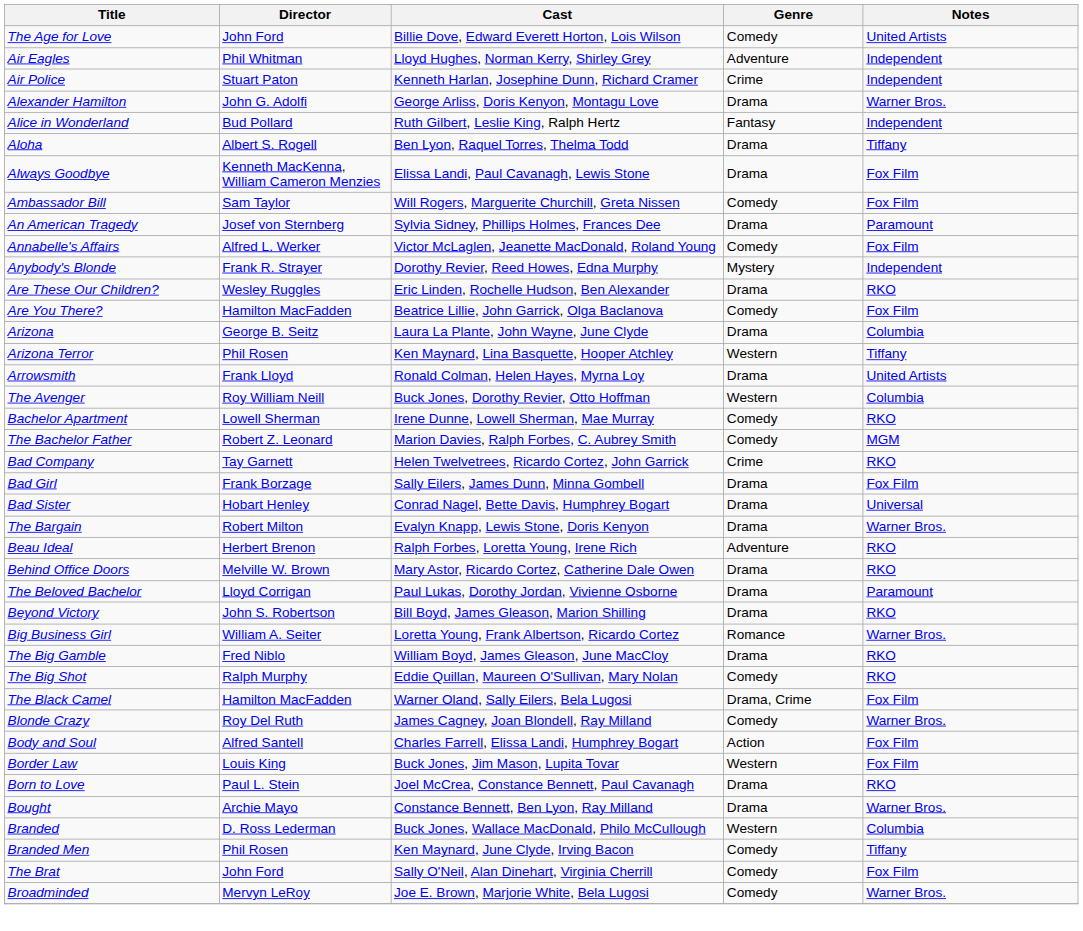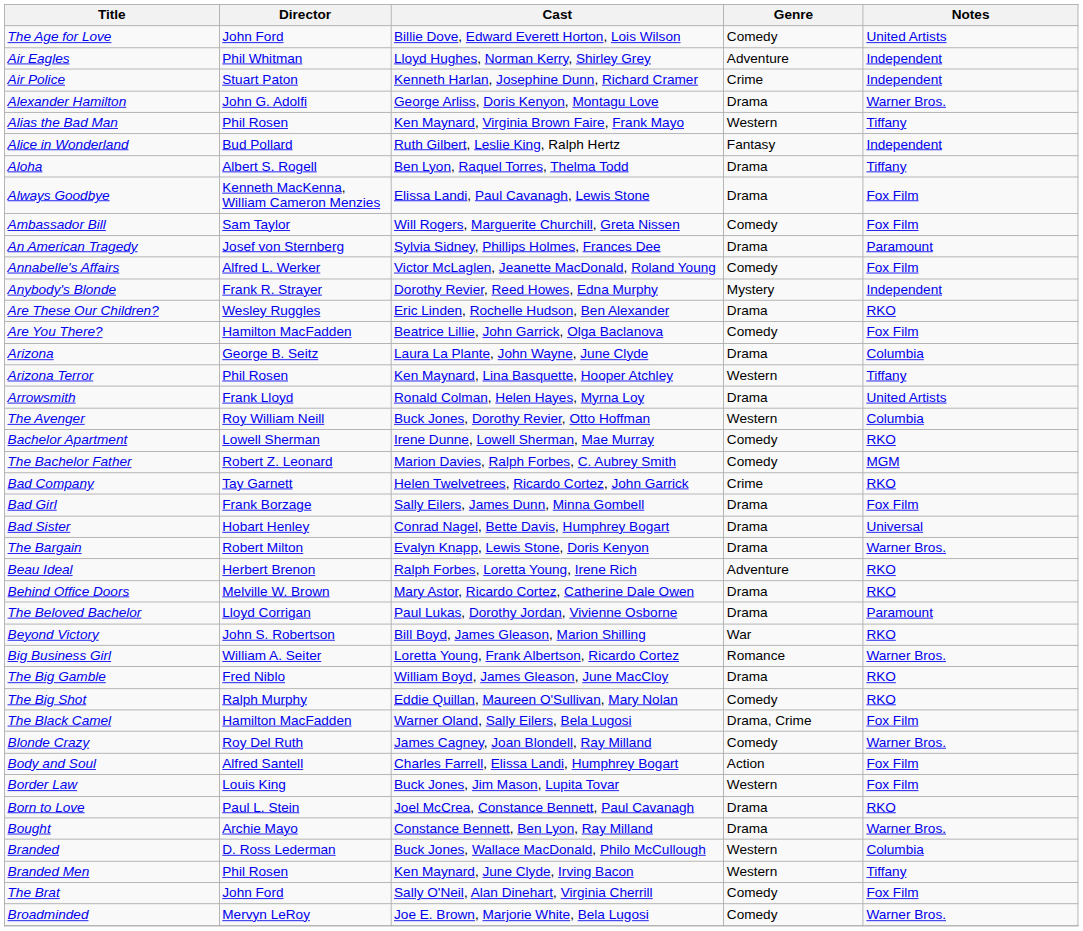+ row: Alias the Bad Man | Phil Rosen | Ken Maynard, Virginia Brown Faire, Frank Mayo | Western | Tiffany
Beyond Victory | Genre: Drama -> War
Branded Men | Genre: Comedy -> Western
